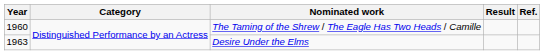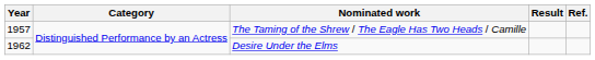The Taming of the Shrew / The Eagle Has Two Heads / Camille | Year: 1960 -> 1957
Desire Under the Elms | Year: 1963 -> 1962
